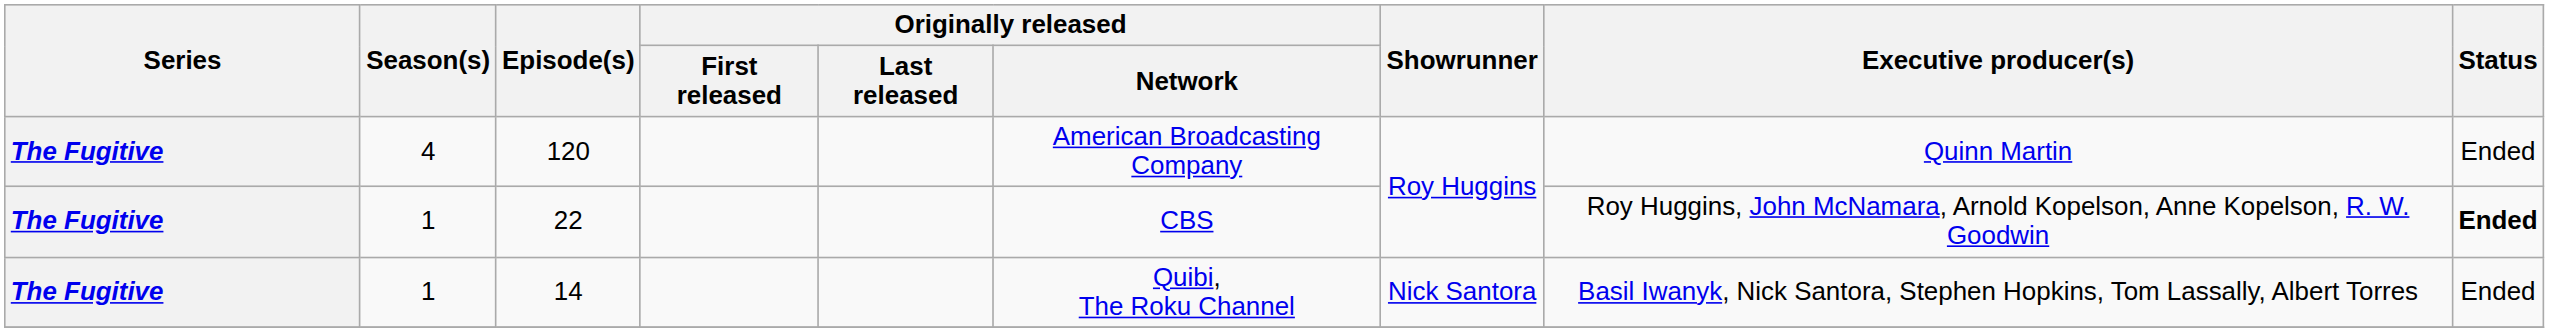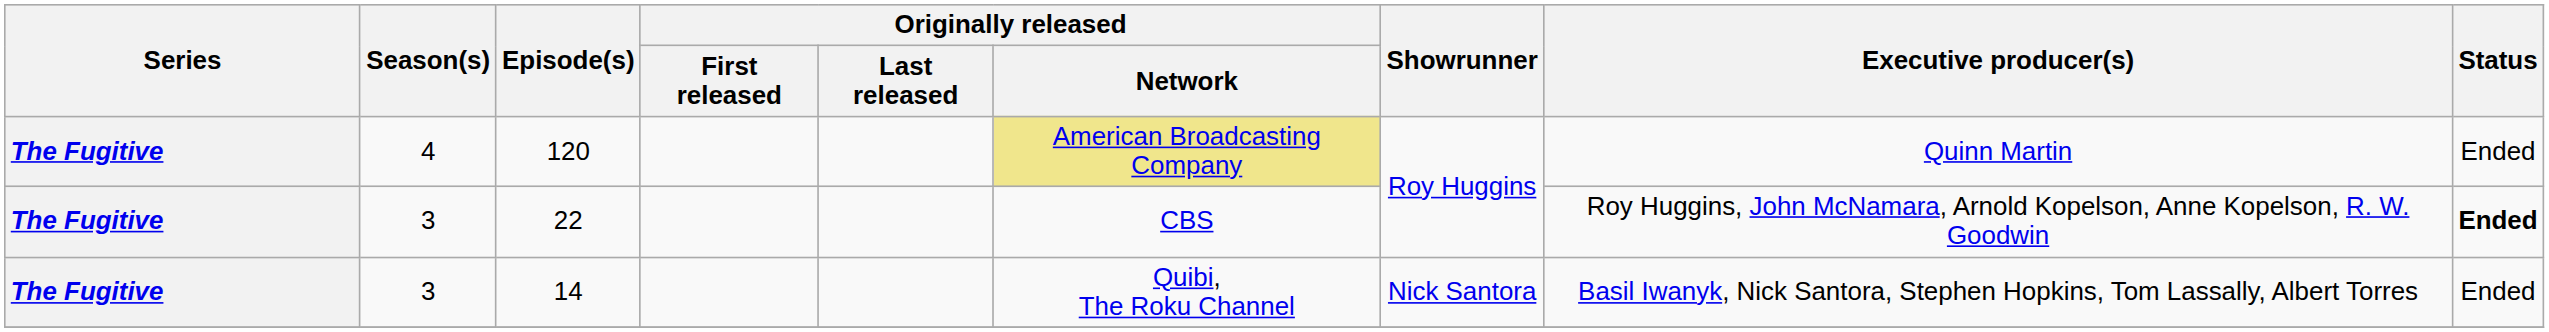120 | Originally released / Network: no background -> khaki background
22 | Season(s): 1 -> 3
14 | Season(s): 1 -> 3
